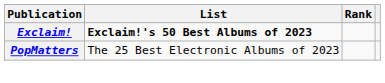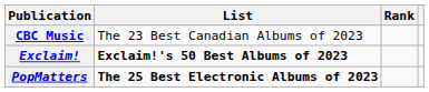+ row: CBC Music | The 23 Best Canadian Albums of 2023
PopMatters | List: normal -> bold
